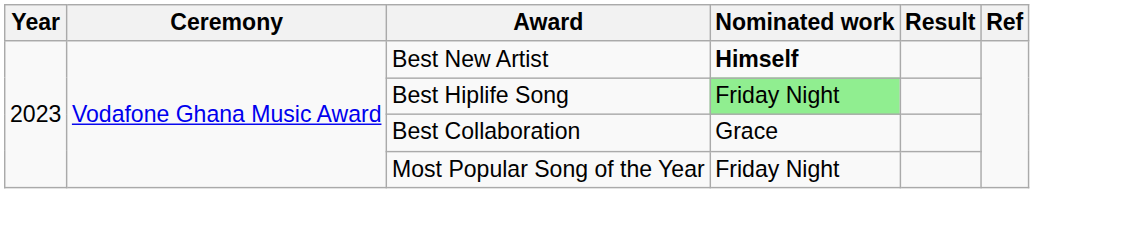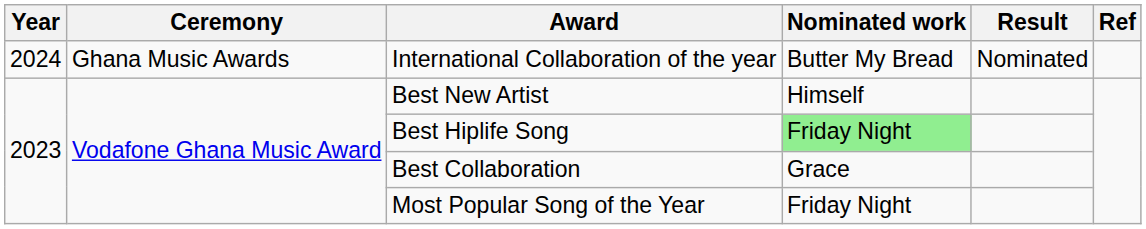+ row: 2024 | Ghana Music Awards | International Collaboration of the year | Butter My Bread | Nominated
Best New Artist | Nominated work: bold -> normal
